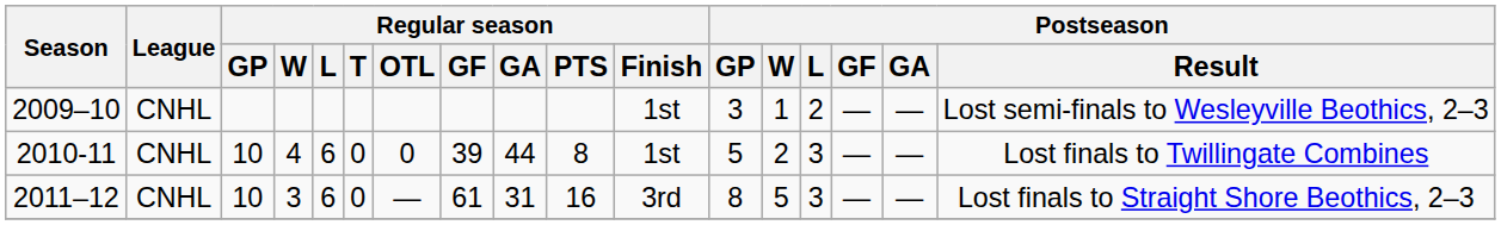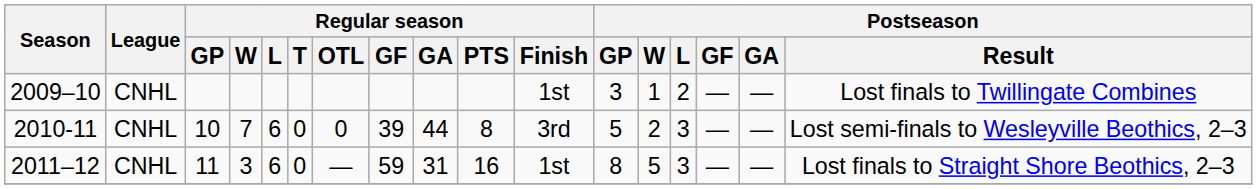2009–10 | Postseason / Result: Lost semi-finals to Wesleyville Beothics, 2–3 -> Lost finals to Twillingate Combines
2010-11 | Regular season / W: 4 -> 7
2010-11 | Regular season / Finish: 1st -> 3rd
2010-11 | Postseason / Result: Lost finals to Twillingate Combines -> Lost semi-finals to Wesleyville Beothics, 2–3
2011–12 | Regular season / GP: 10 -> 11
2011–12 | Regular season / GF: 61 -> 59
2011–12 | Regular season / Finish: 3rd -> 1st
